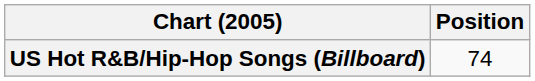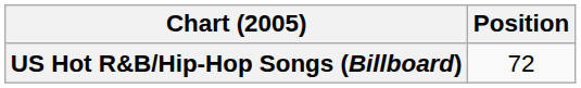US Hot R&B/Hip-Hop Songs (Billboard) | Position: 74 -> 72
